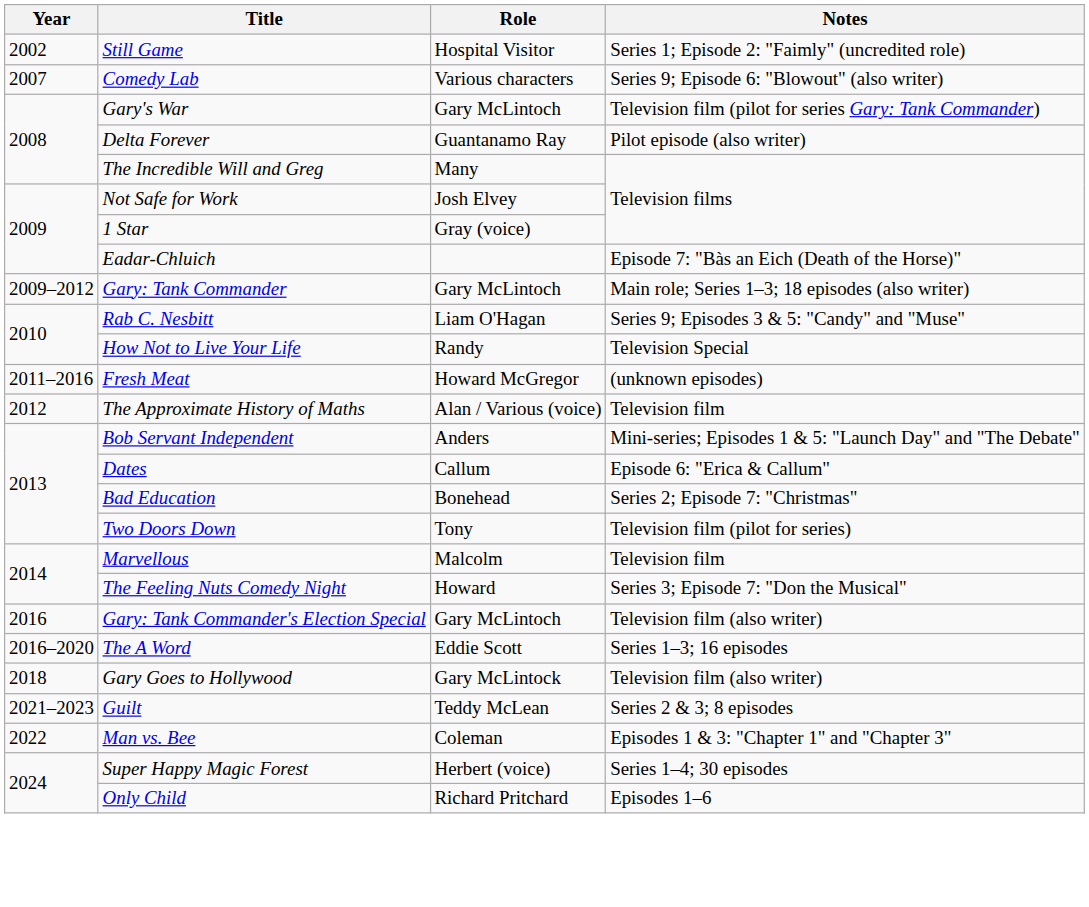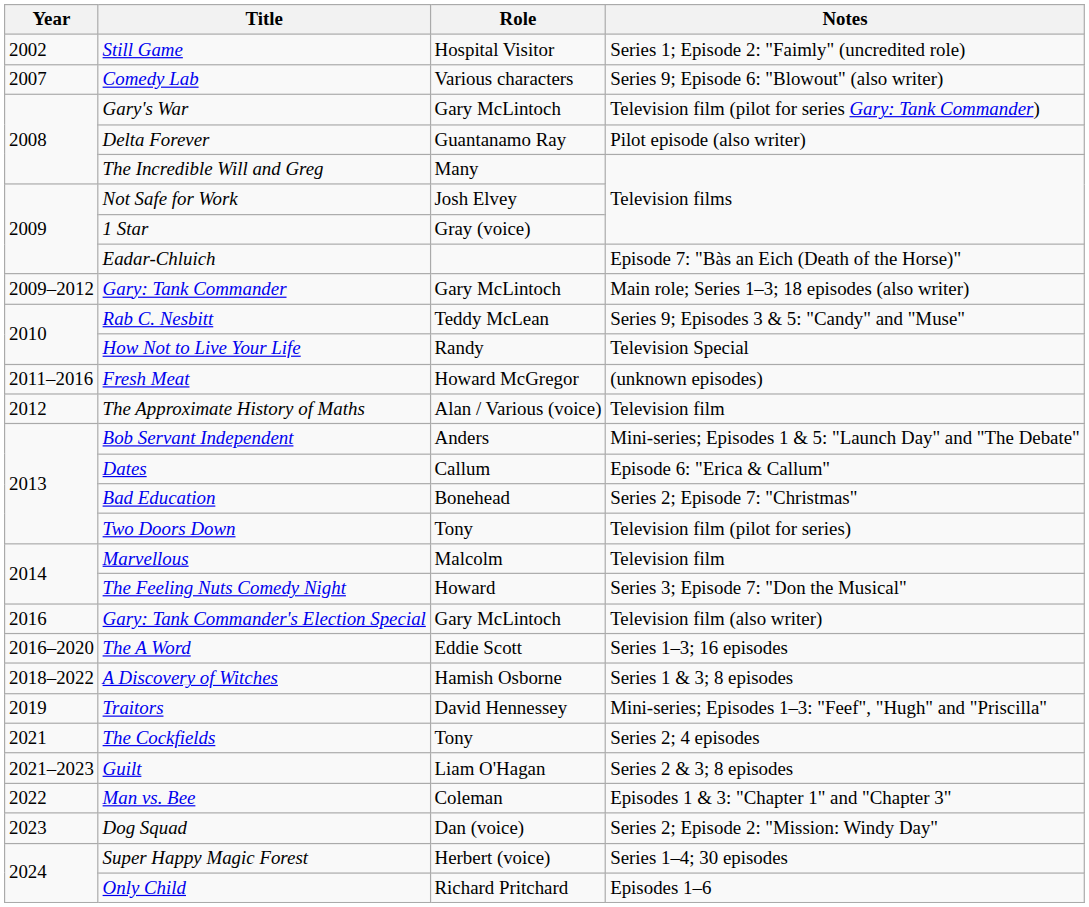Rab C. Nesbitt | Role: Liam O'Hagan -> Teddy McLean
- row: 2018 | Gary Goes to Hollywood | Gary McLintock | Television film (also writer)
+ row: 2018–2022 | A Discovery of Witches | Hamish Osborne | Series 1 & 3; 8 episodes
+ row: 2019 | Traitors | David Hennessey | Mini-series; Episodes 1–3: "Feef", "Hugh" and "Priscilla"
+ row: 2021 | The Cockfields | Tony | Series 2; 4 episodes
Guilt | Role: Teddy McLean -> Liam O'Hagan
+ row: 2023 | Dog Squad | Dan (voice) | Series 2; Episode 2: "Mission: Windy Day"
